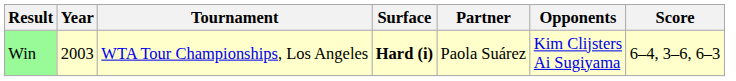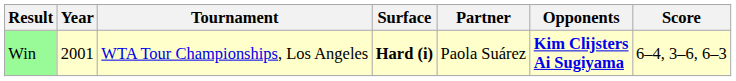Win | Year: 2003 -> 2001
Win | Opponents: normal -> bold
